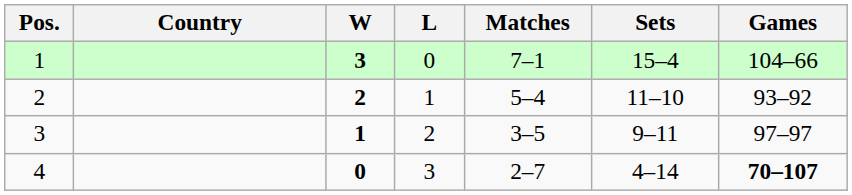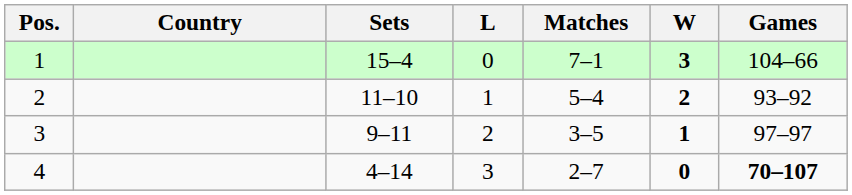columns swapped: W <-> Sets
